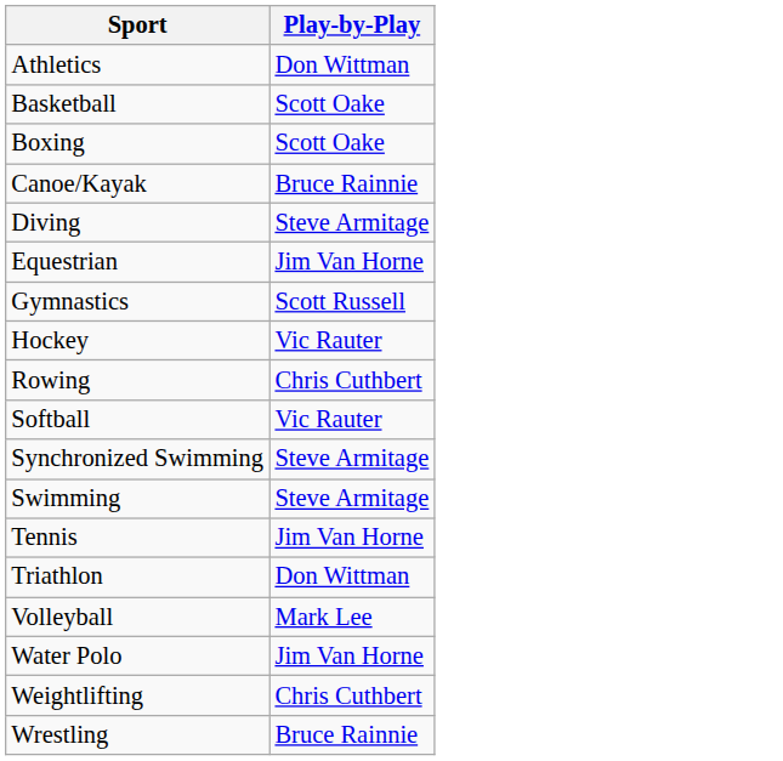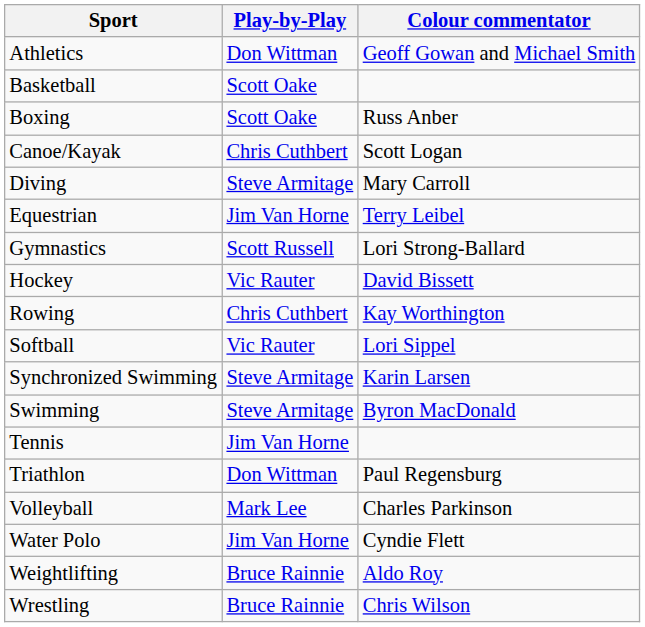+ column: Colour commentator | Geoff Gowan and Michael Smith | Russ Anber | Scott Logan | Mary Carroll | Terry Leibel | Lori Strong-Ballard | David Bissett | Kay Worthington | Lori Sippel | Karin Larsen | Byron MacDonald | Paul Regensburg | Charles Parkinson | Cyndie Flett | Aldo Roy | Chris Wilson
Canoe/Kayak | Play-by-Play: Bruce Rainnie -> Chris Cuthbert
Weightlifting | Play-by-Play: Chris Cuthbert -> Bruce Rainnie
